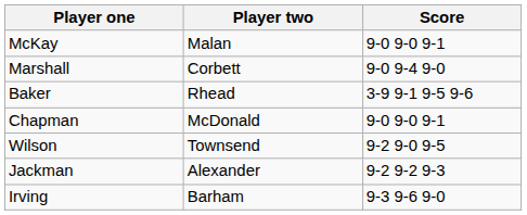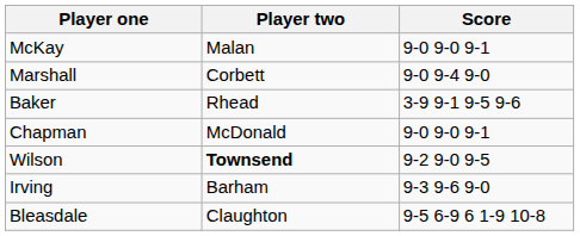Wilson | Player two: normal -> bold
- row: Jackman | Alexander | 9-2 9-2 9-3
+ row: Bleasdale | Claughton | 9-5 6-9 6 1-9 10-8
